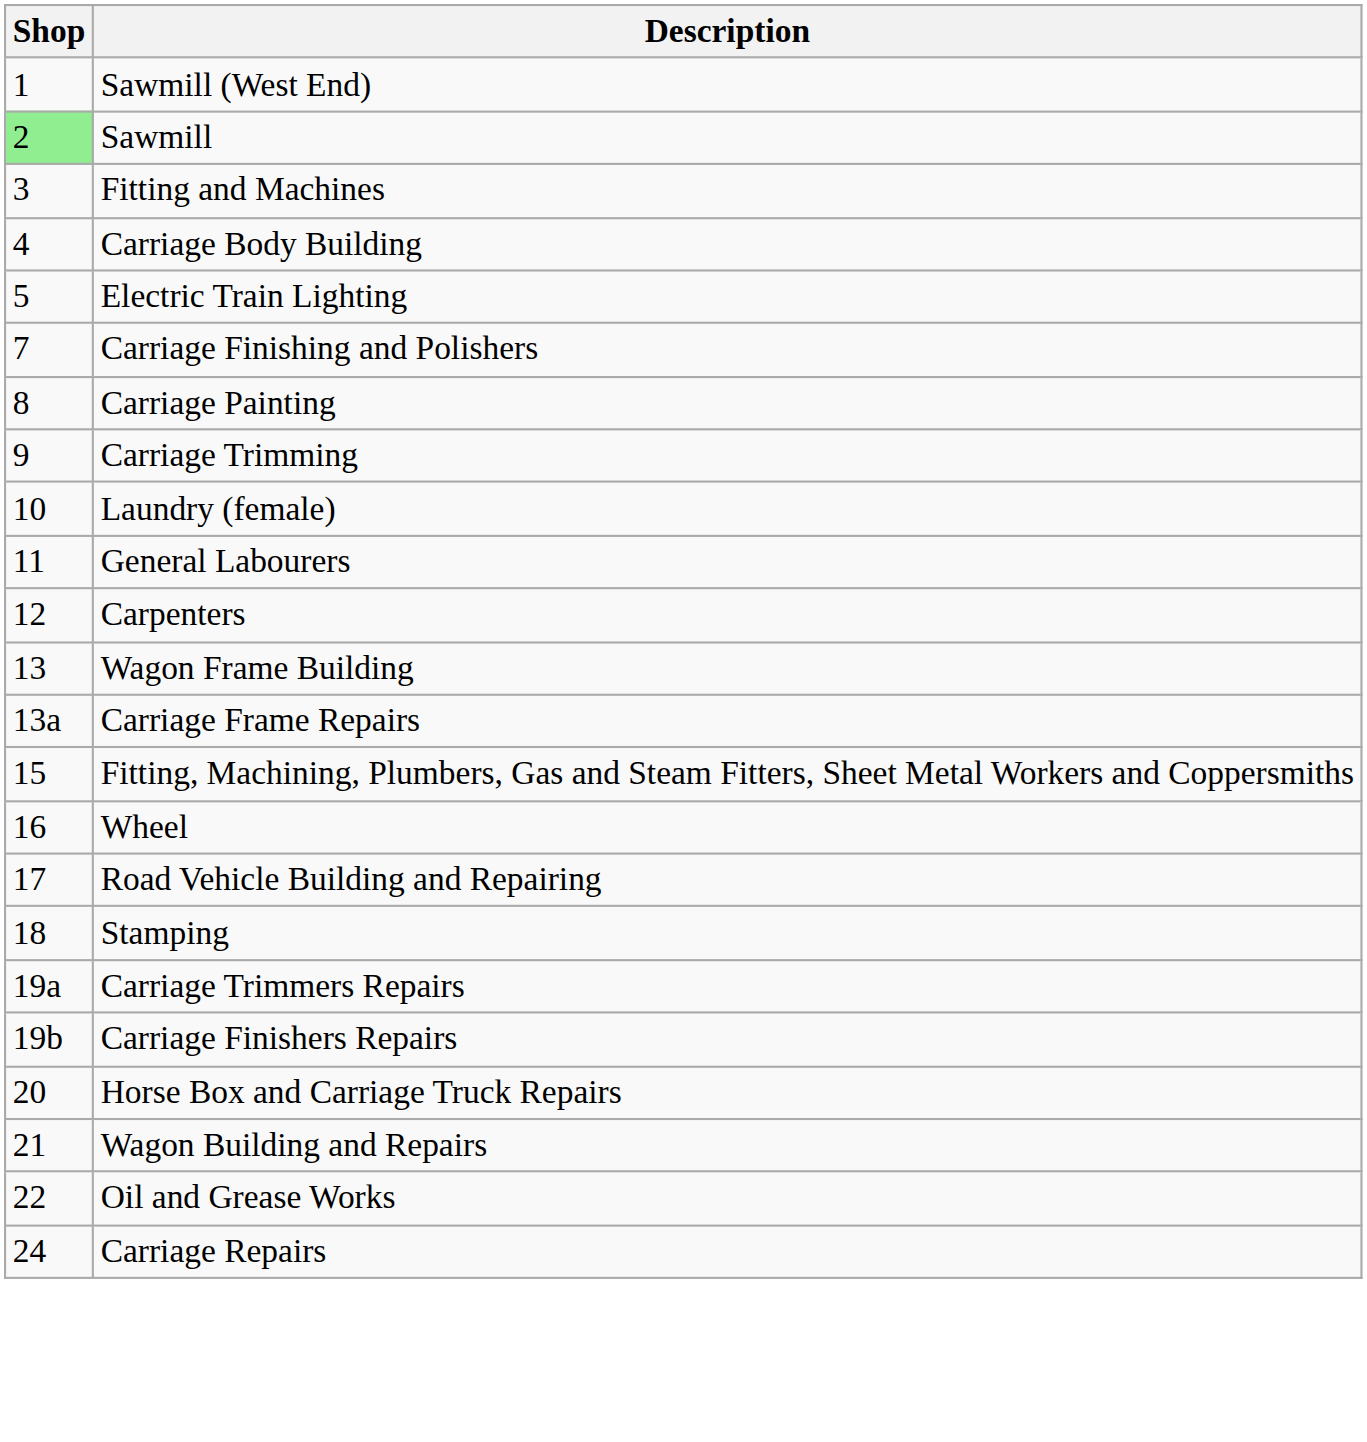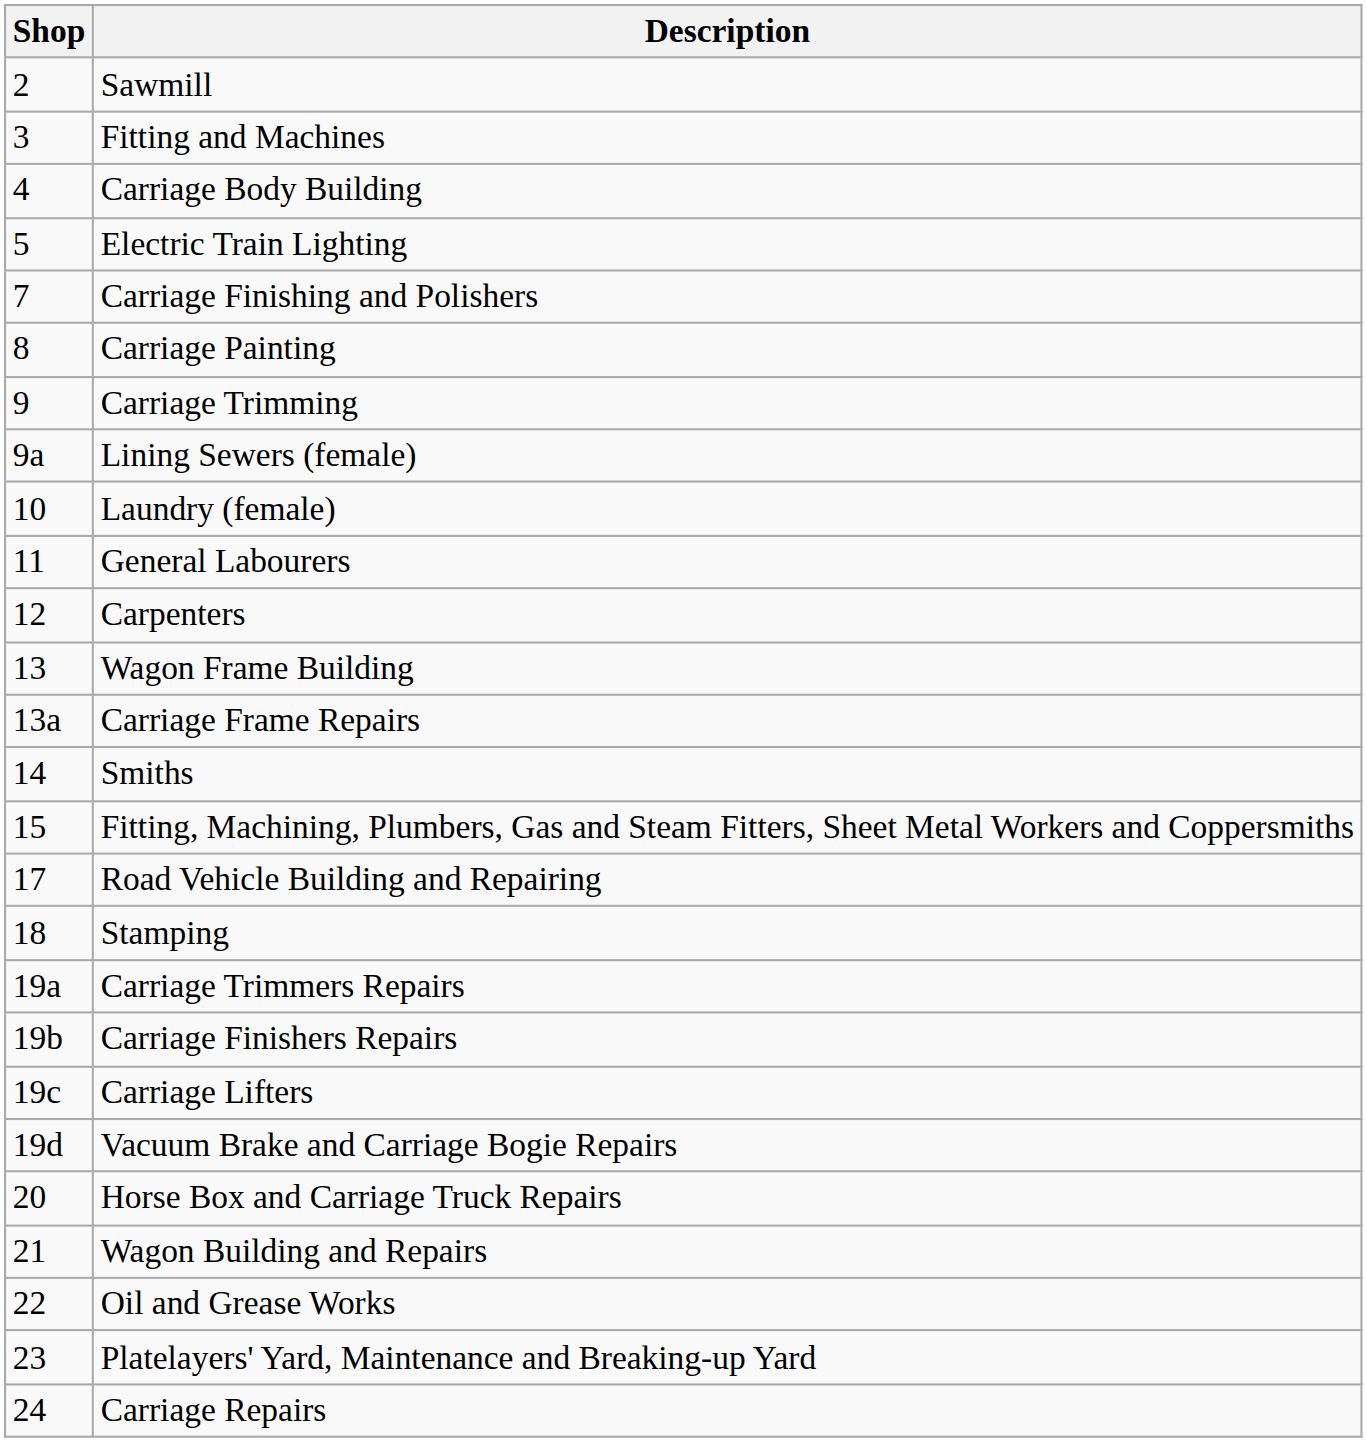- row: 1 | Sawmill (West End)
Sawmill | Shop: lightgreen background -> no background
+ row: 9a | Lining Sewers (female)
+ row: 14 | Smiths
- row: 16 | Wheel
+ row: 19c | Carriage Lifters
+ row: 19d | Vacuum Brake and Carriage Bogie Repairs
+ row: 23 | Platelayers' Yard, Maintenance and Breaking-up Yard
